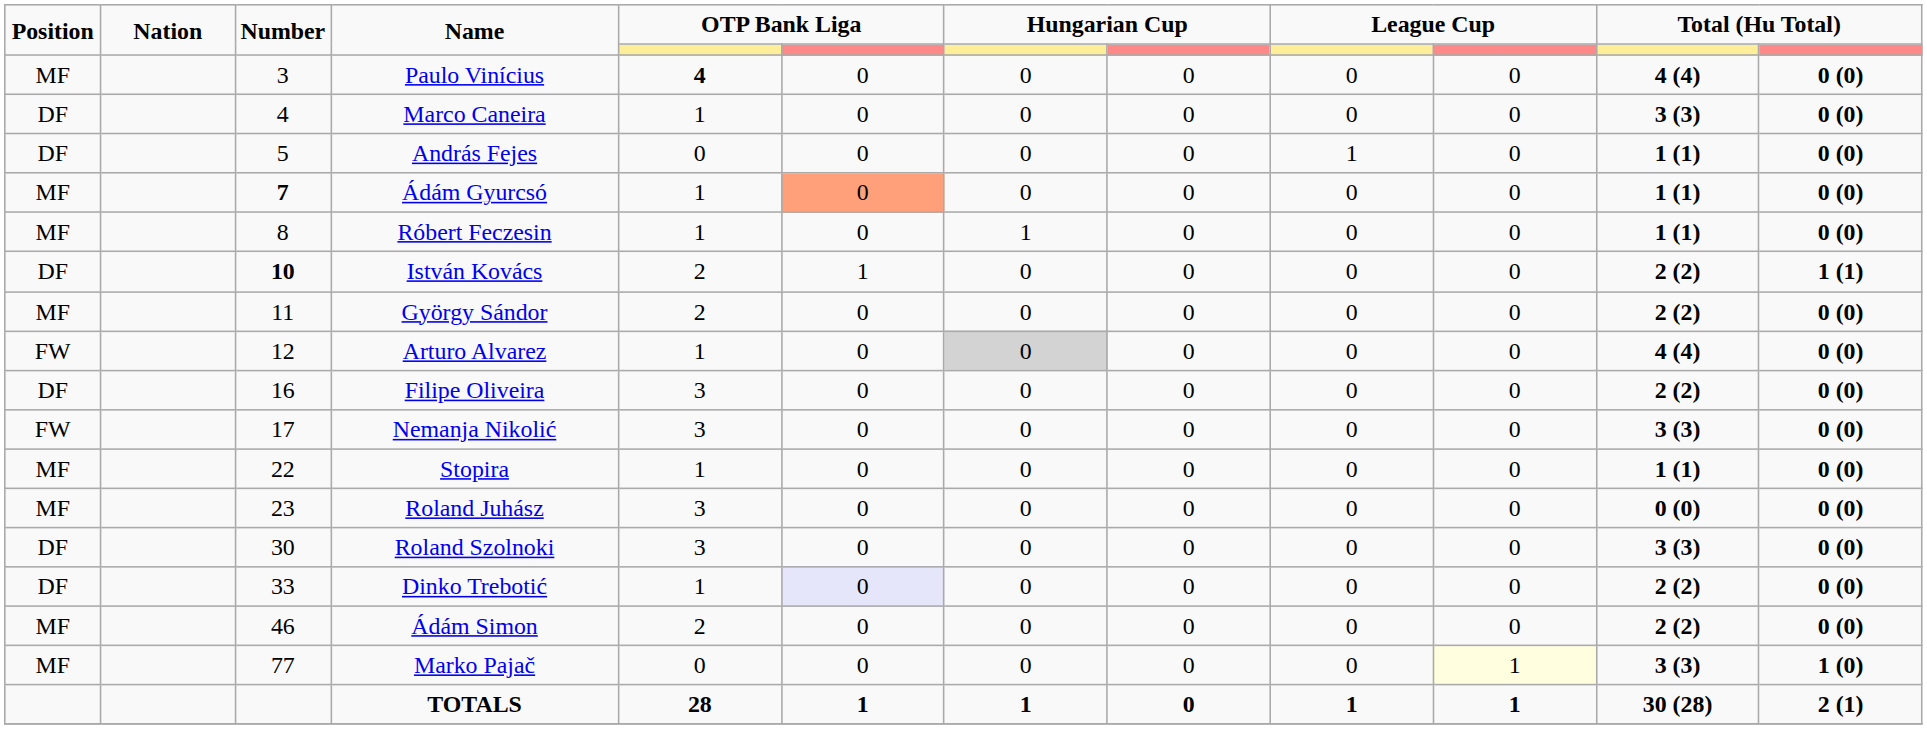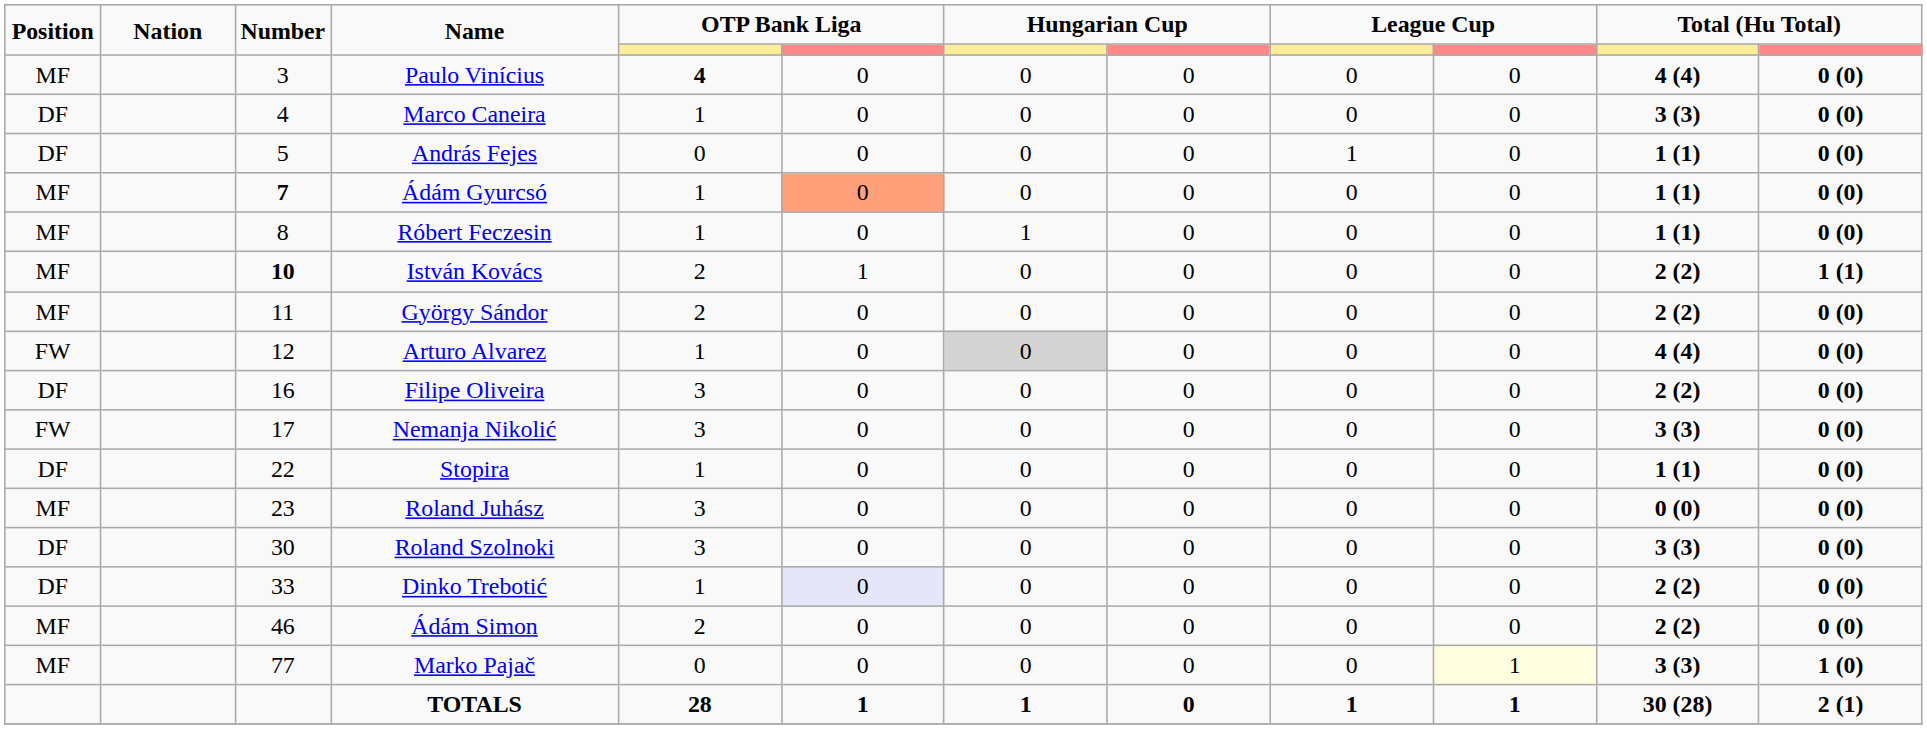István Kovács | Position: DF -> MF
Stopira | Position: MF -> DF
